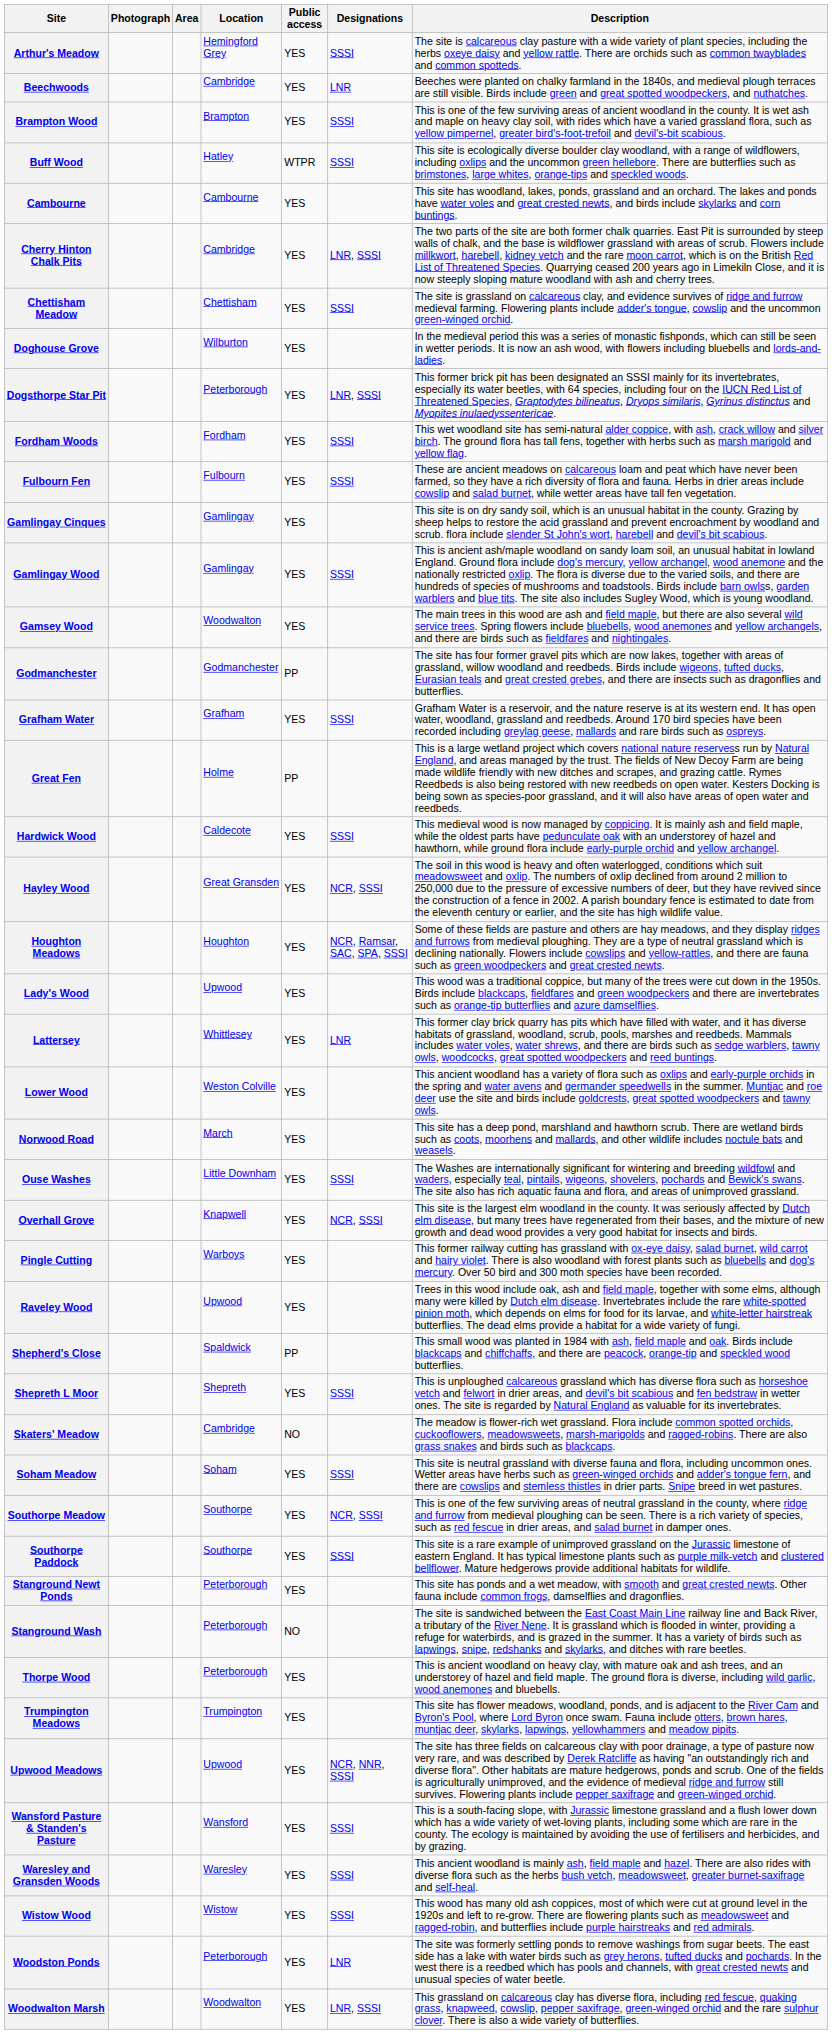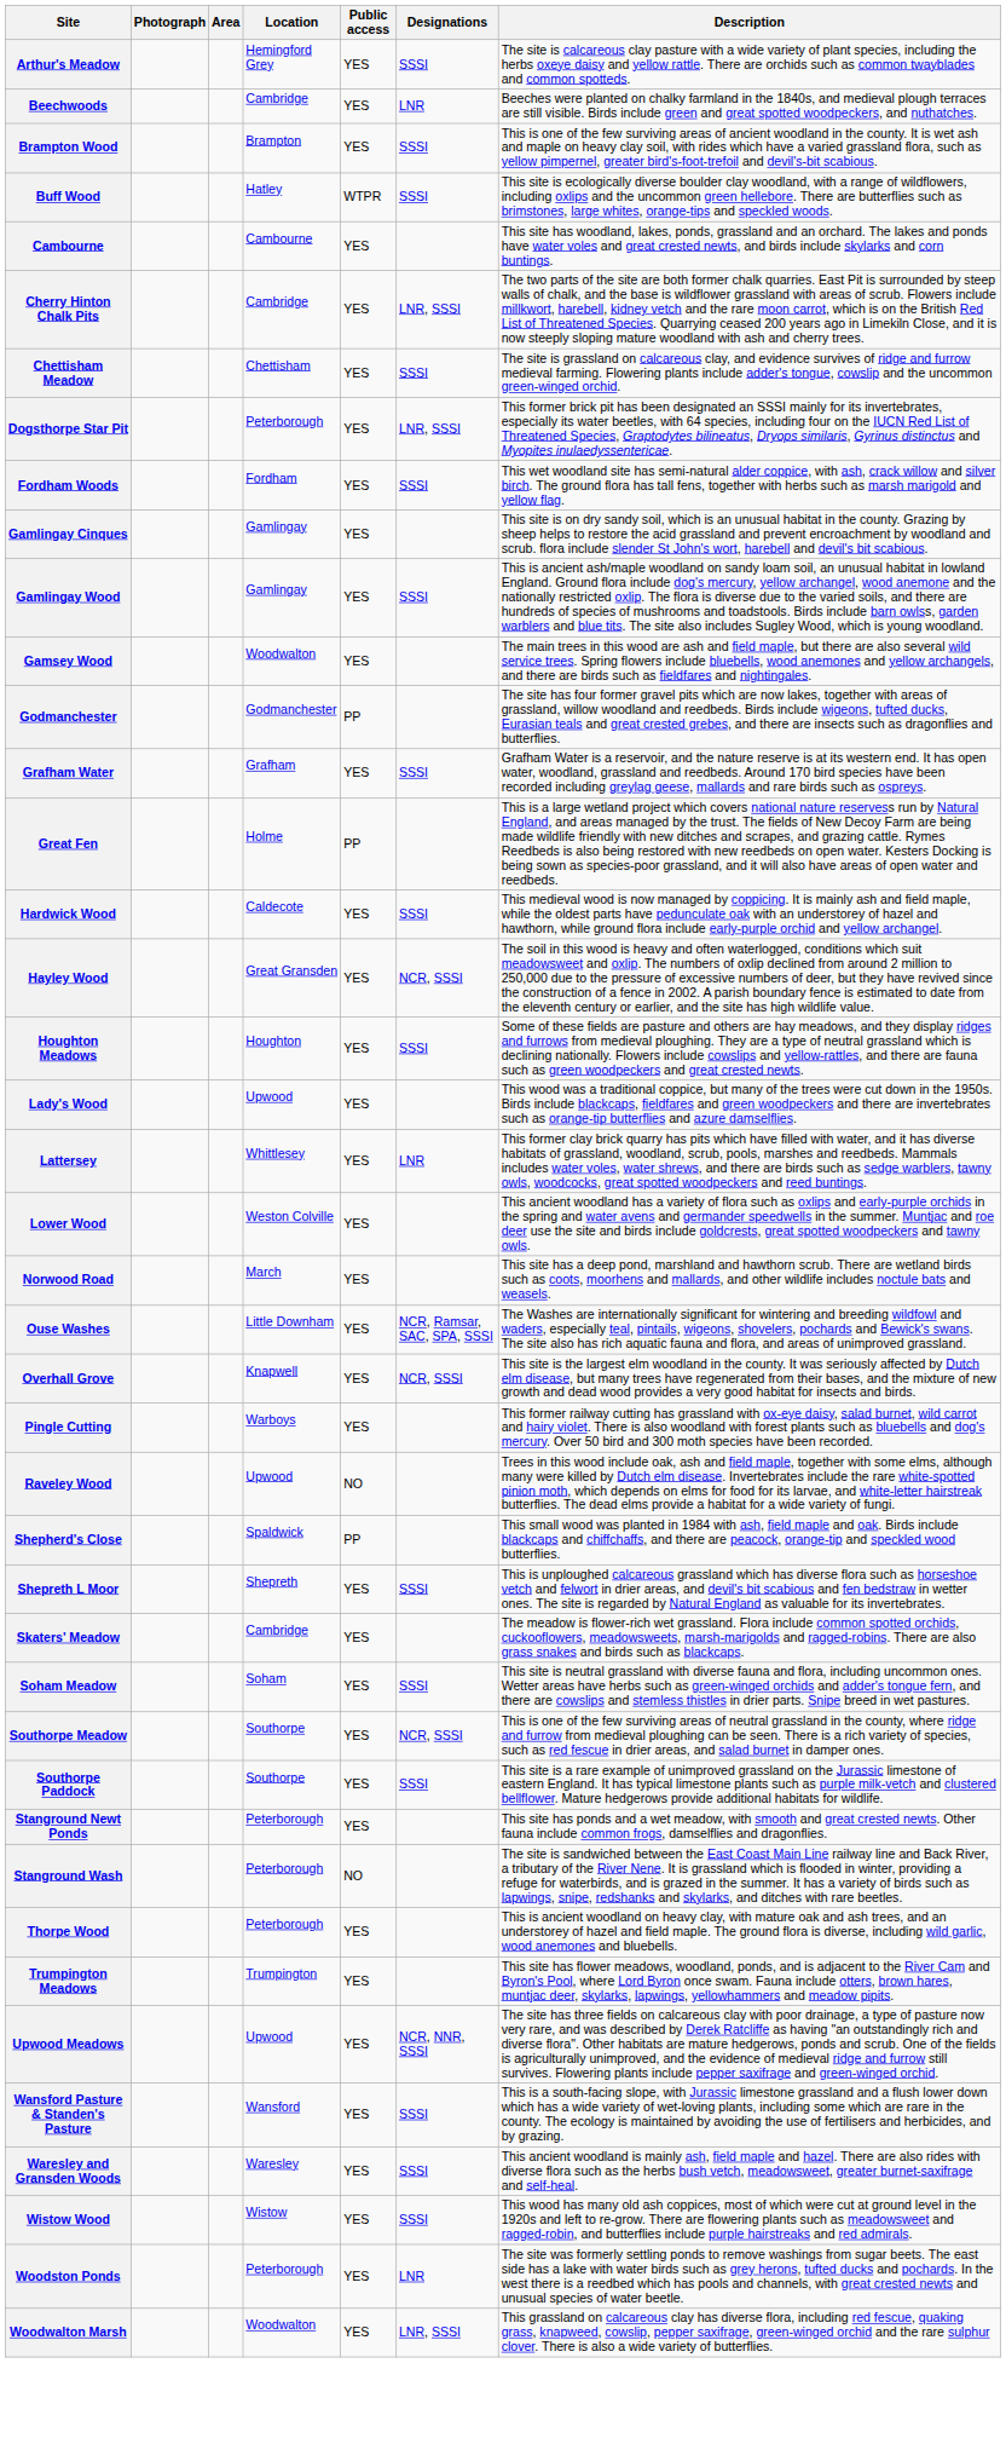- row: Doghouse Grove | Wilburton | YES | In the medieval period this was a series of monastic fishponds, which can still be seen in wetter periods. It is now an ash wood, with flowers including bluebells and lords-and-ladies.
- row: Fulbourn Fen | Fulbourn | YES | SSSI | These are ancient meadows on calcareous loam and peat which have never been farmed, so they have a rich diversity of flora and fauna. Herbs in drier areas include cowslip and salad burnet, while wetter areas have tall fen vegetation.
Houghton Meadows | Designations: NCR, Ramsar, SAC, SPA, SSSI -> SSSI
Ouse Washes | Designations: SSSI -> NCR, Ramsar, SAC, SPA, SSSI
Raveley Wood | Public access: YES -> NO
Skaters' Meadow | Public access: NO -> YES
